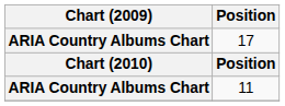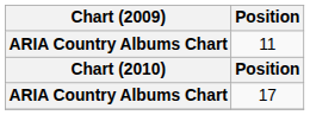rows swapped: 11 <-> 17
